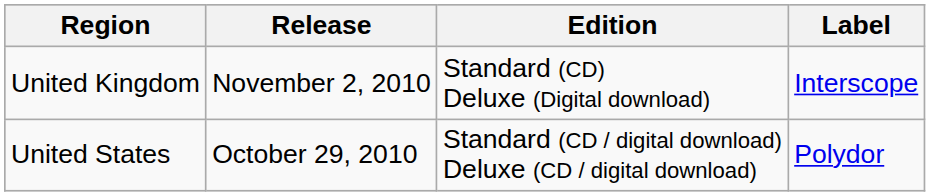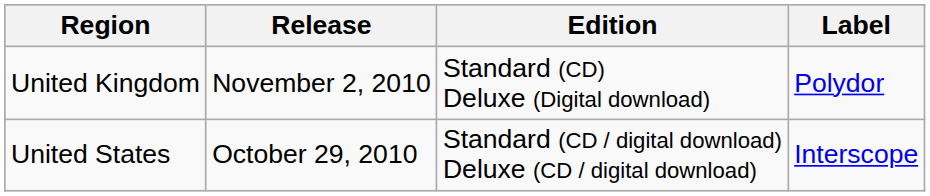United Kingdom | Label: Interscope -> Polydor
United States | Label: Polydor -> Interscope
